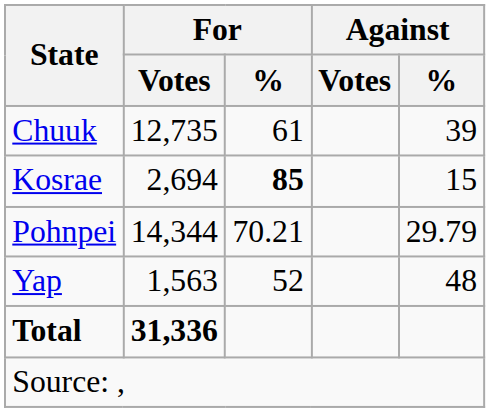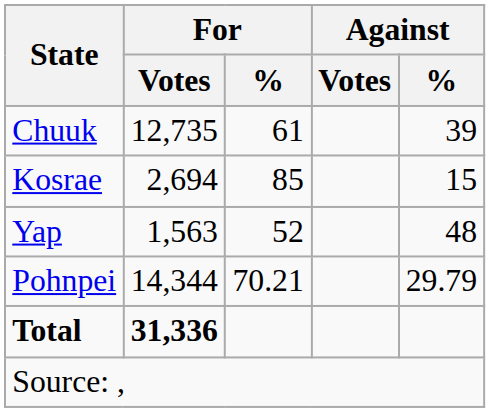Kosrae | For / %: bold -> normal
rows swapped: Pohnpei <-> Yap
